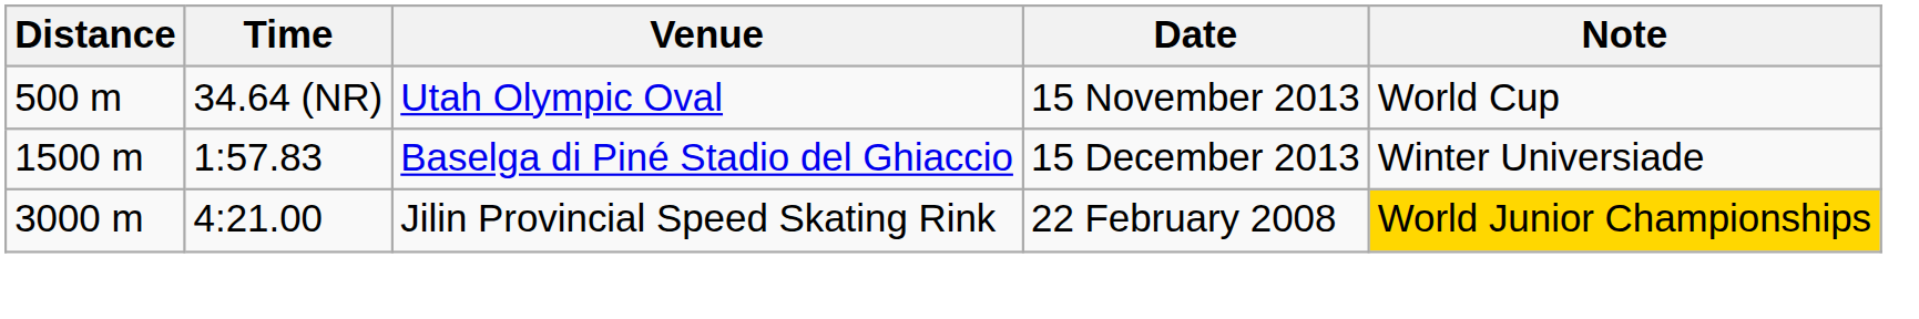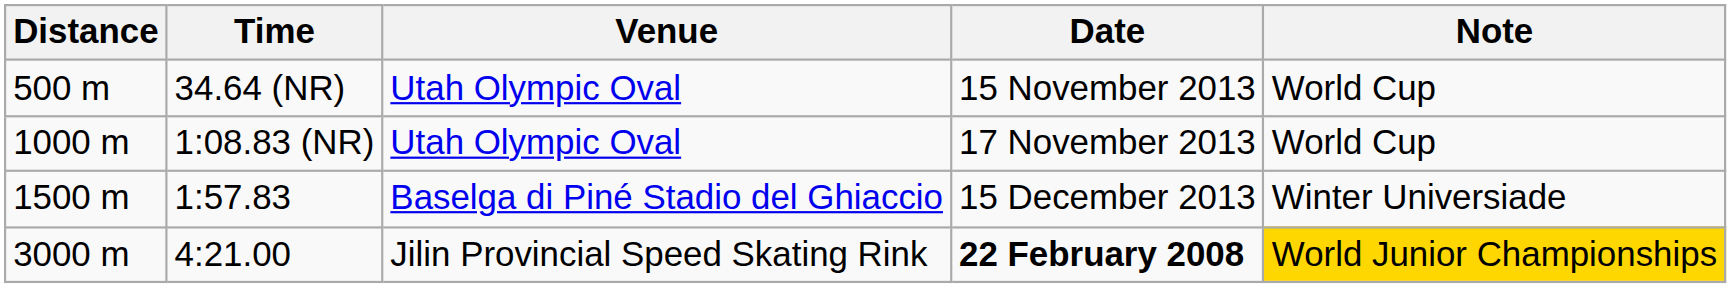+ row: 1000 m | 1:08.83 (NR) | Utah Olympic Oval | 17 November 2013 | World Cup
4:21.00 | Date: normal -> bold
